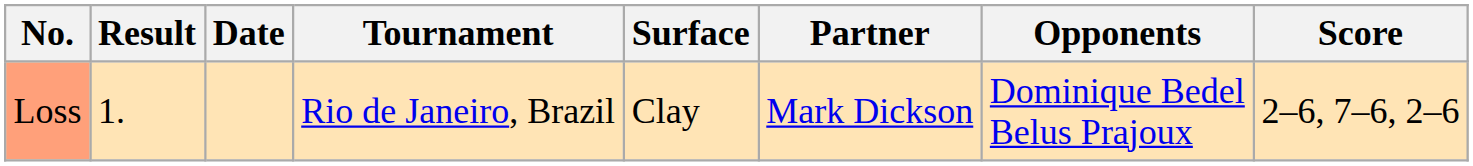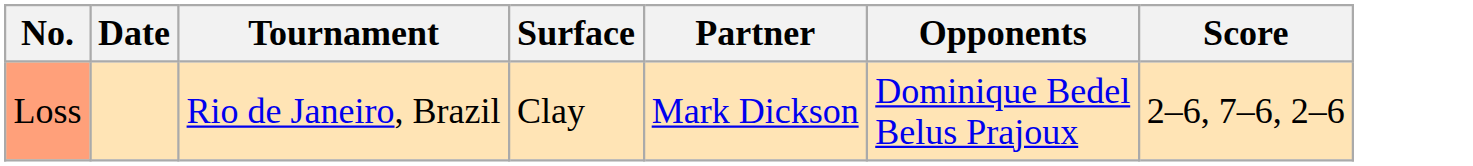- column: Result | 1.
